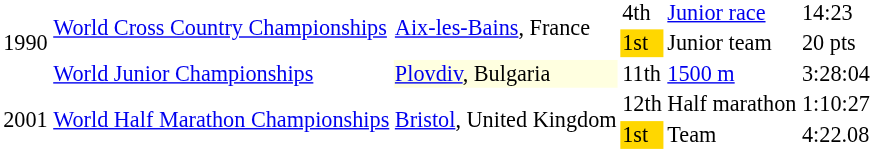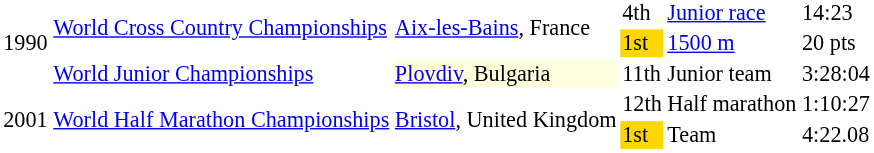World Cross Country Championships / 1st | column 5: Junior team -> 1500 m
World Junior Championships | column 5: 1500 m -> Junior team
